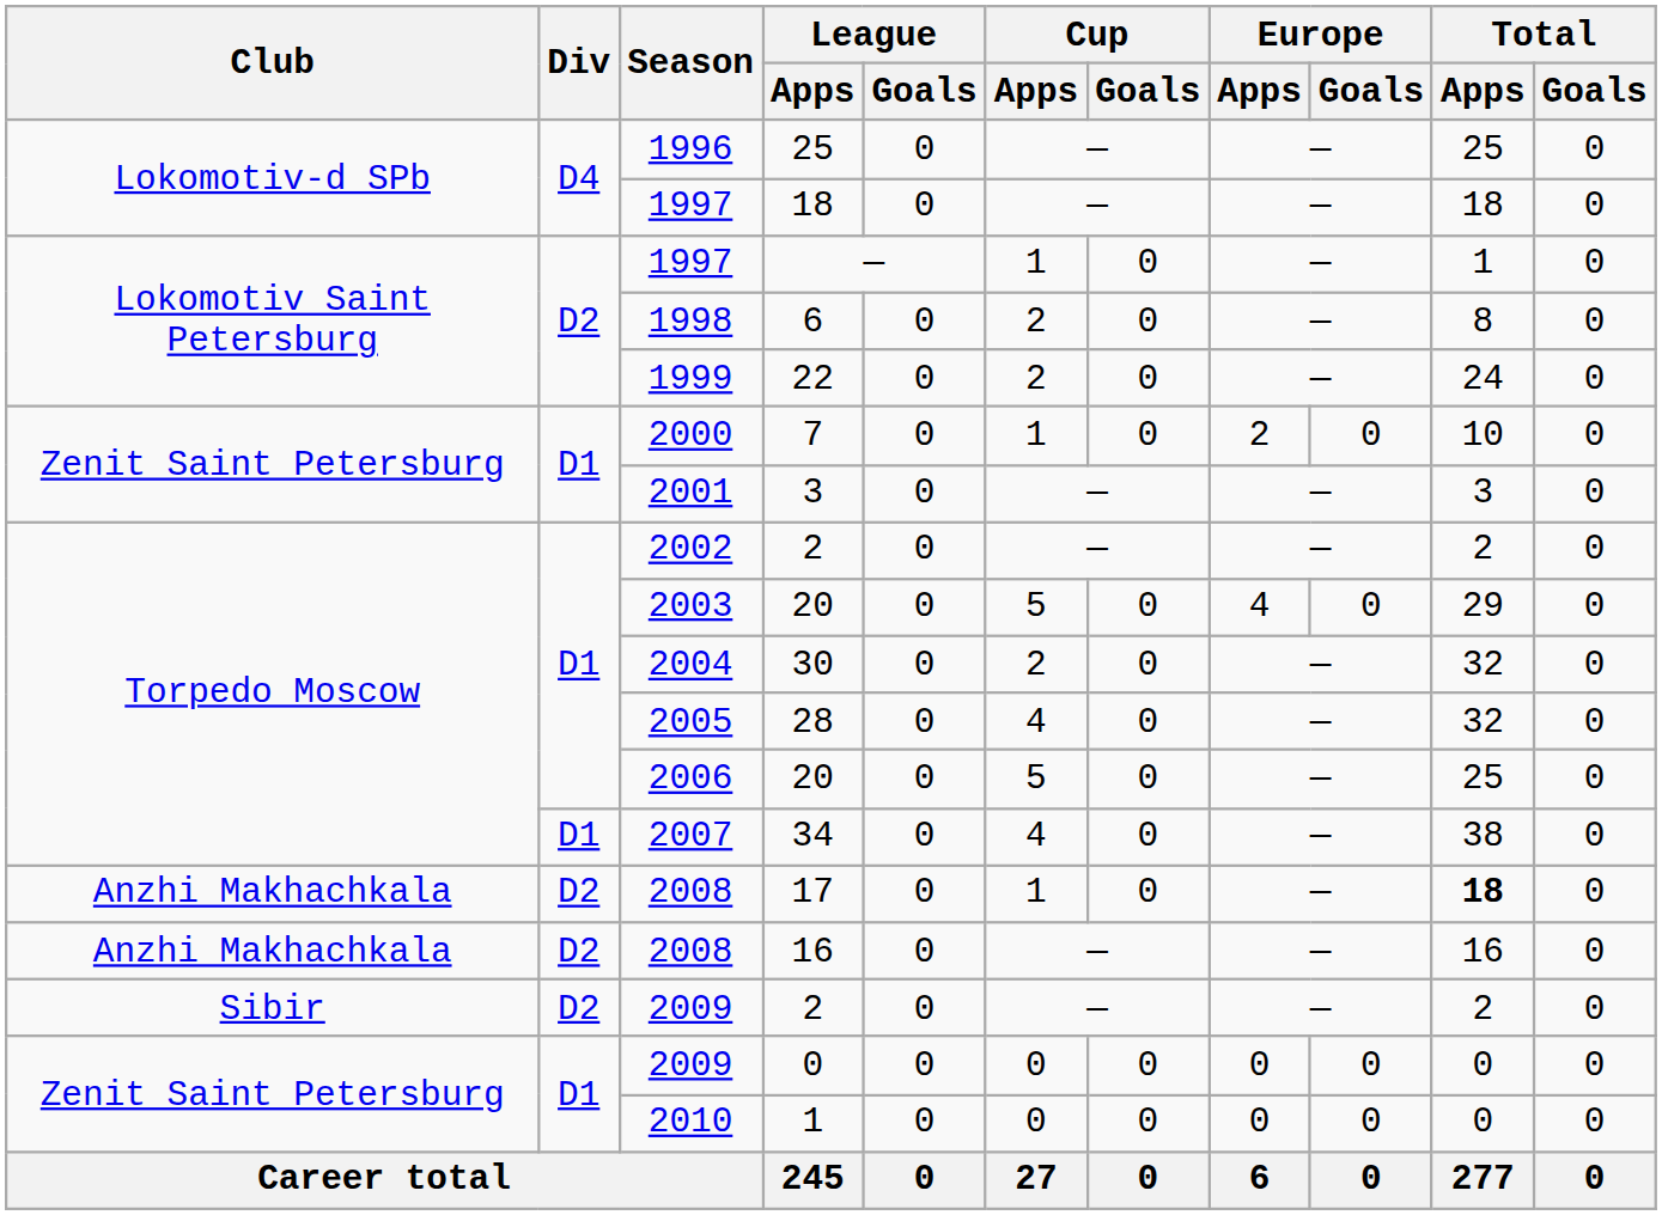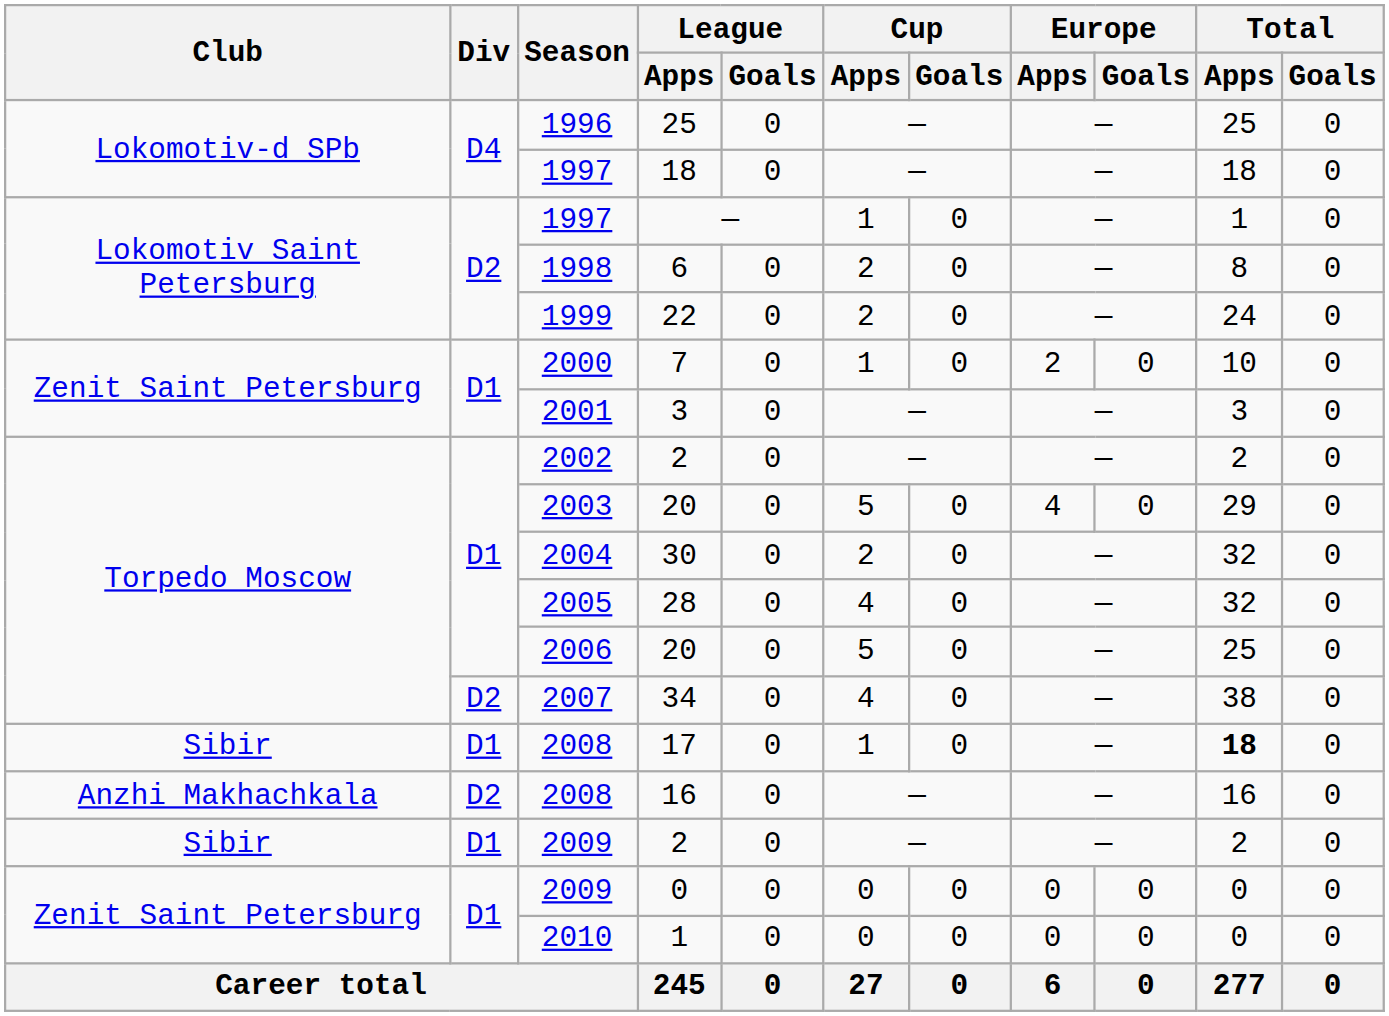34 | Div: D1 -> D2
17 | Club: Anzhi Makhachkala -> Sibir
17 | Div: D2 -> D1
2009 / 2 | Div: D2 -> D1
